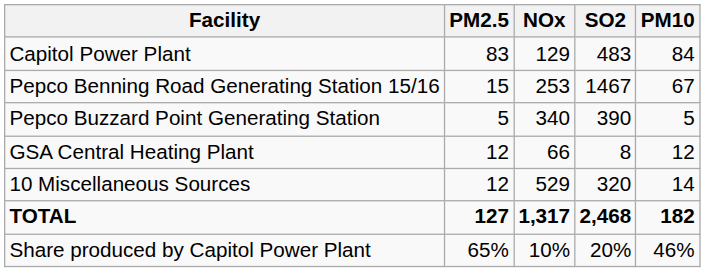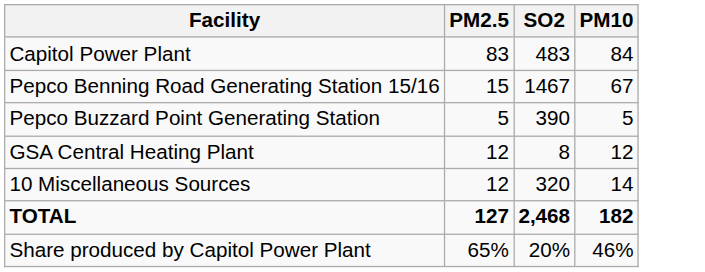- column: NOx | 129 | 253 | 340 | 66 | 529 | 1,317 | 10%
